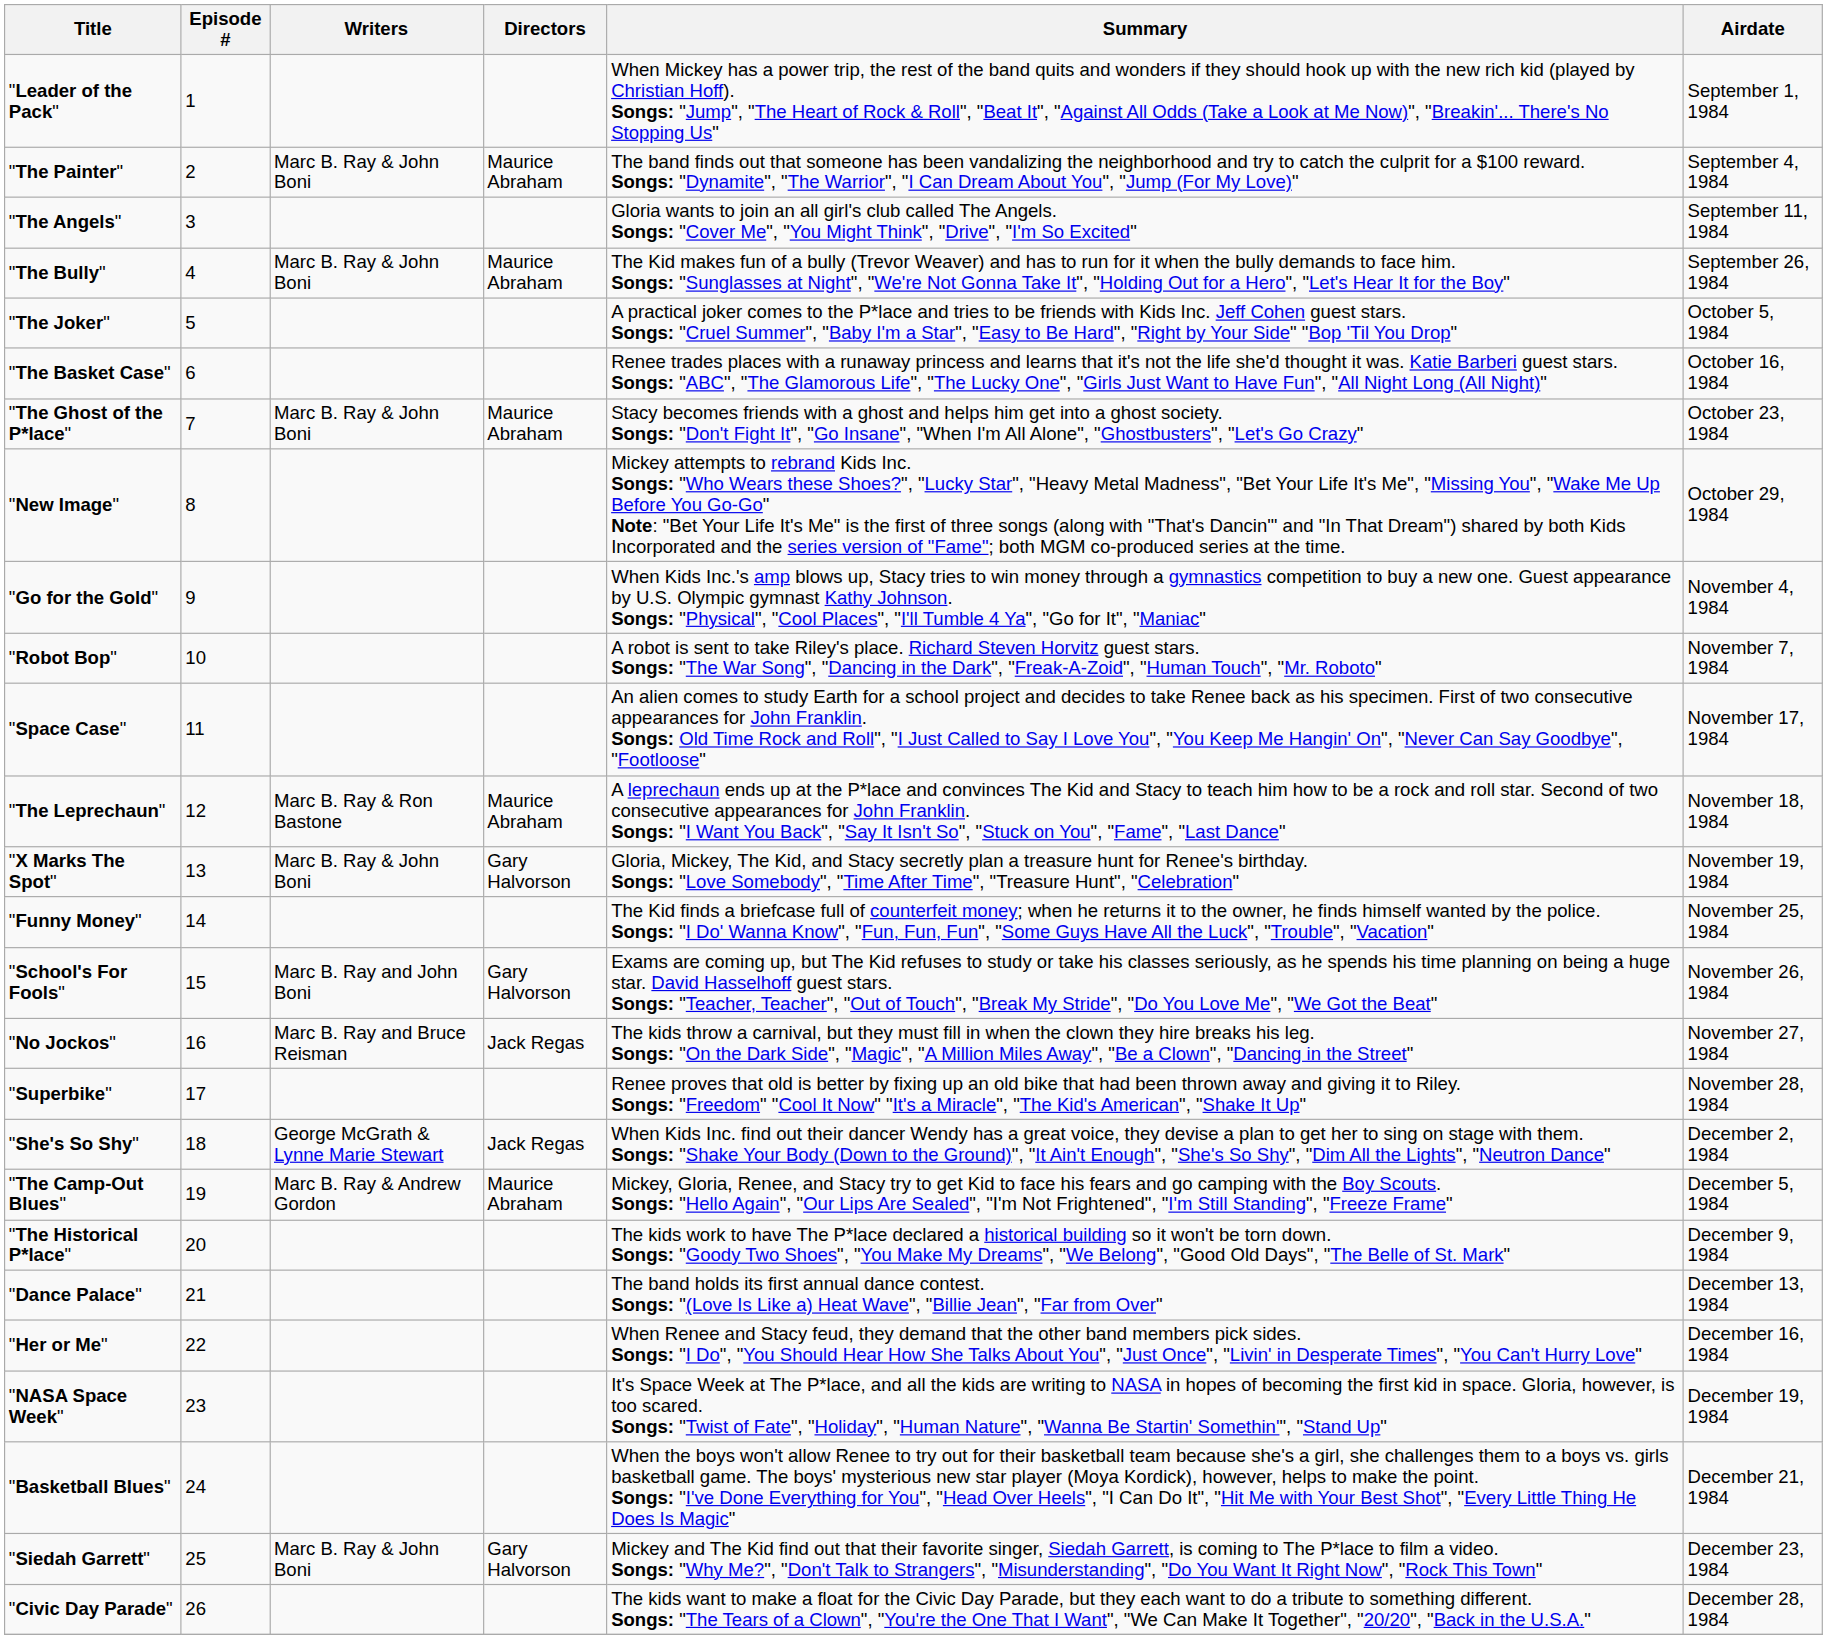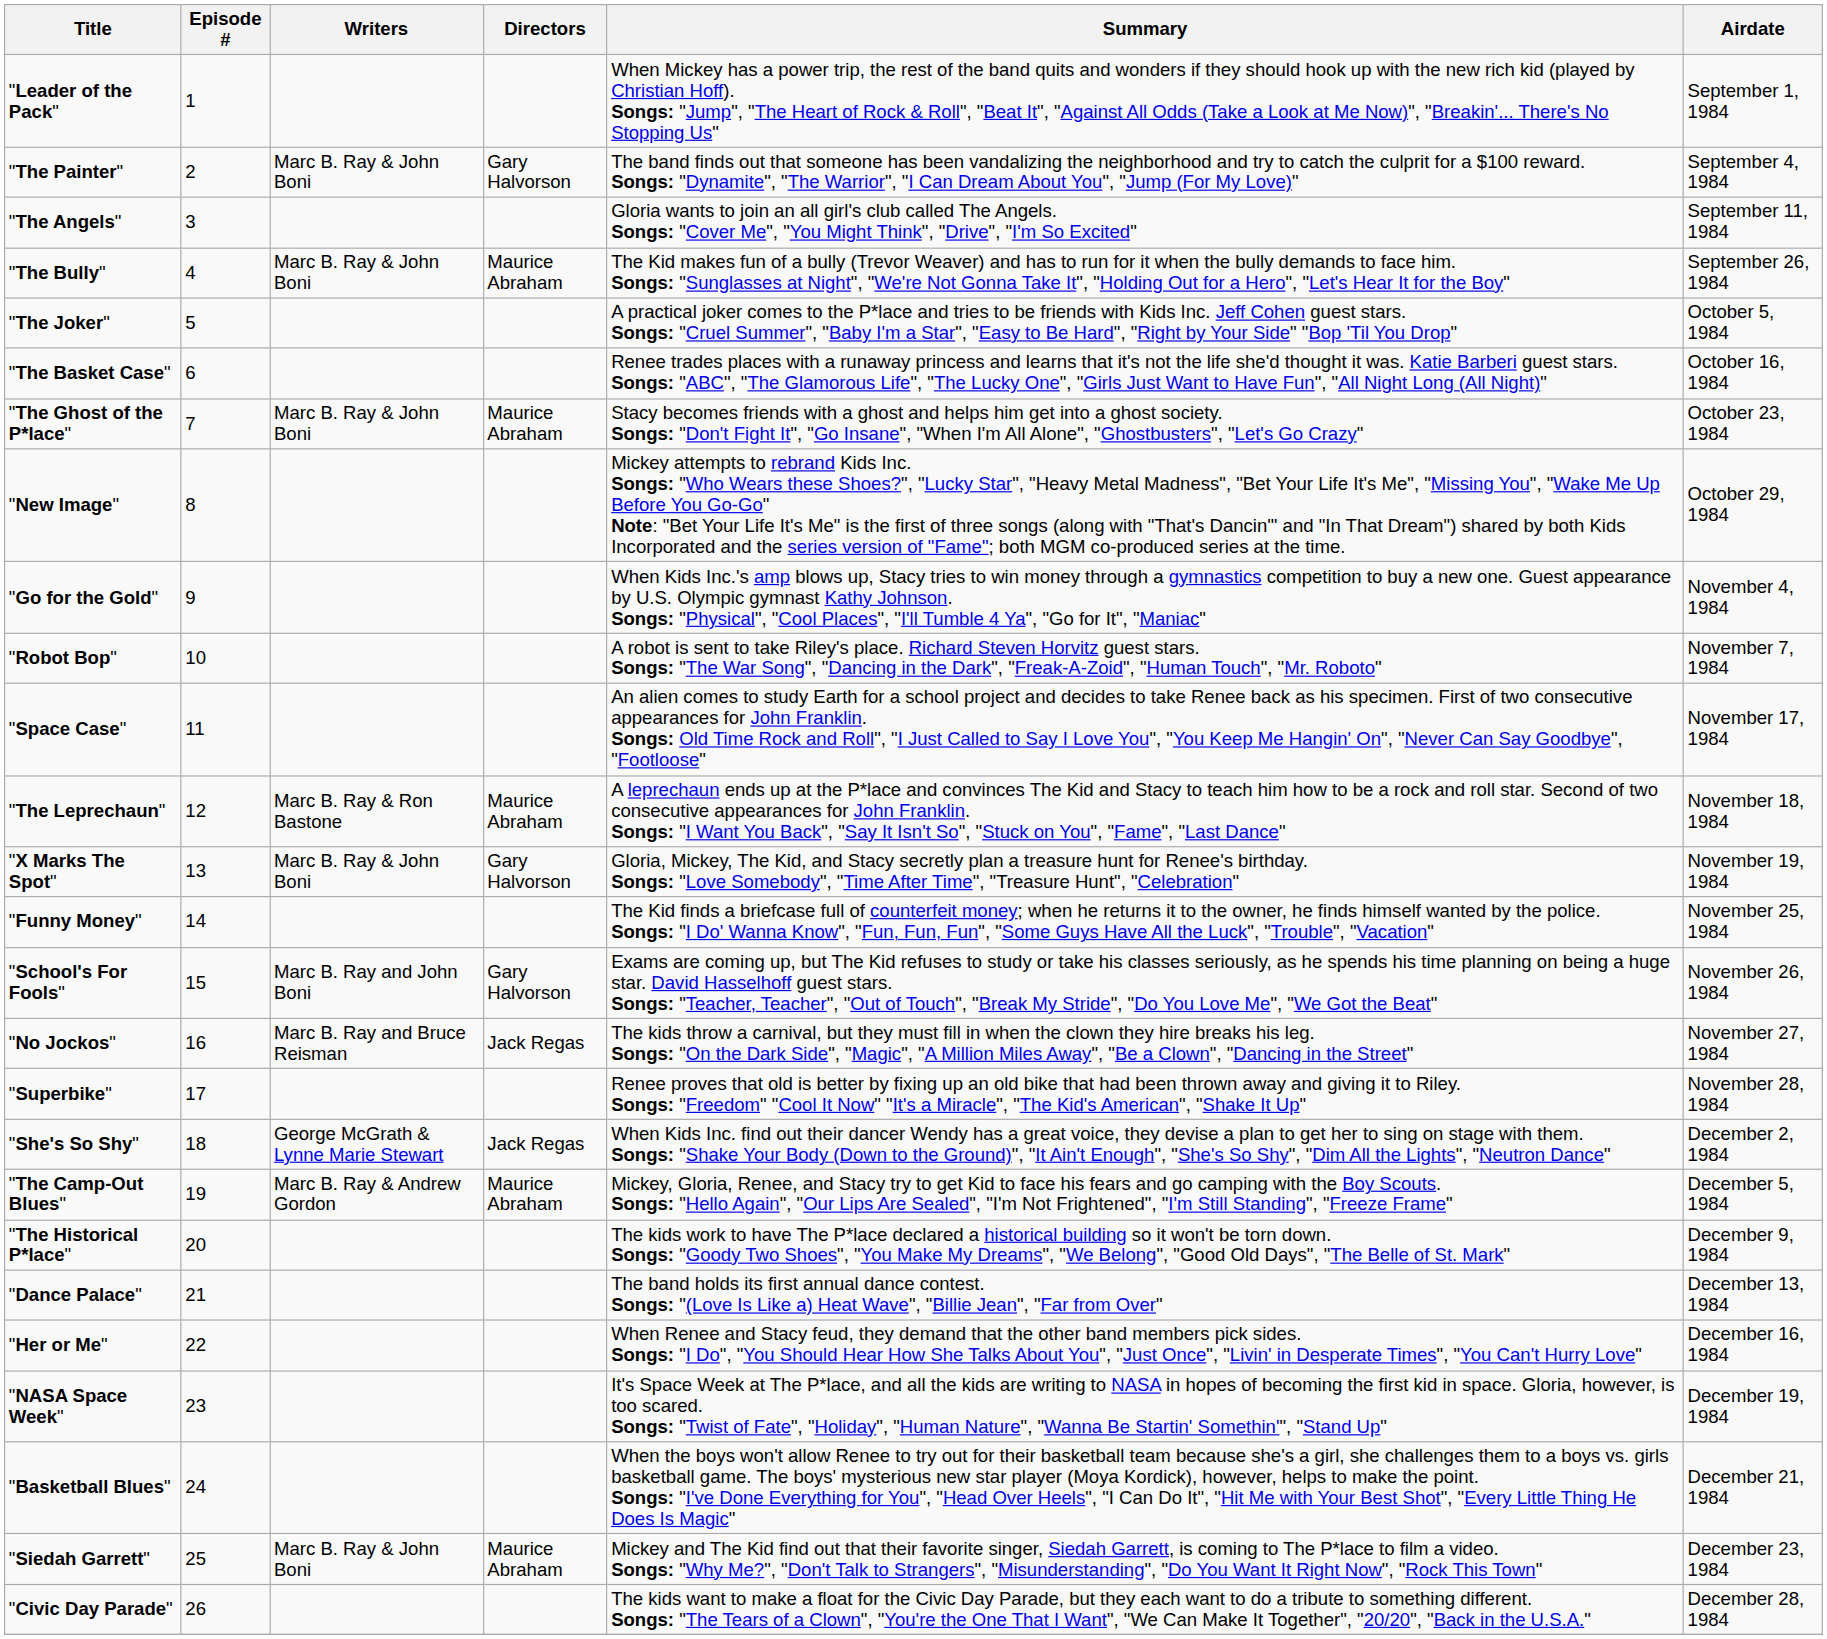"The Painter" | Directors: Maurice Abraham -> Gary Halvorson
"Siedah Garrett" | Directors: Gary Halvorson -> Maurice Abraham
